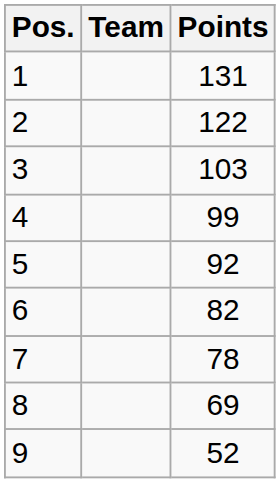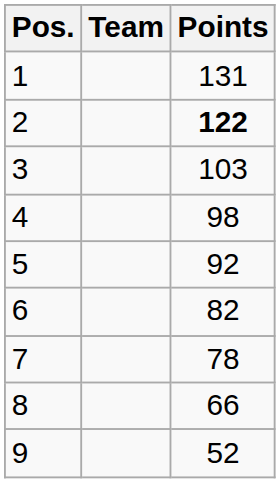2 | Points: normal -> bold
4 | Points: 99 -> 98
8 | Points: 69 -> 66
